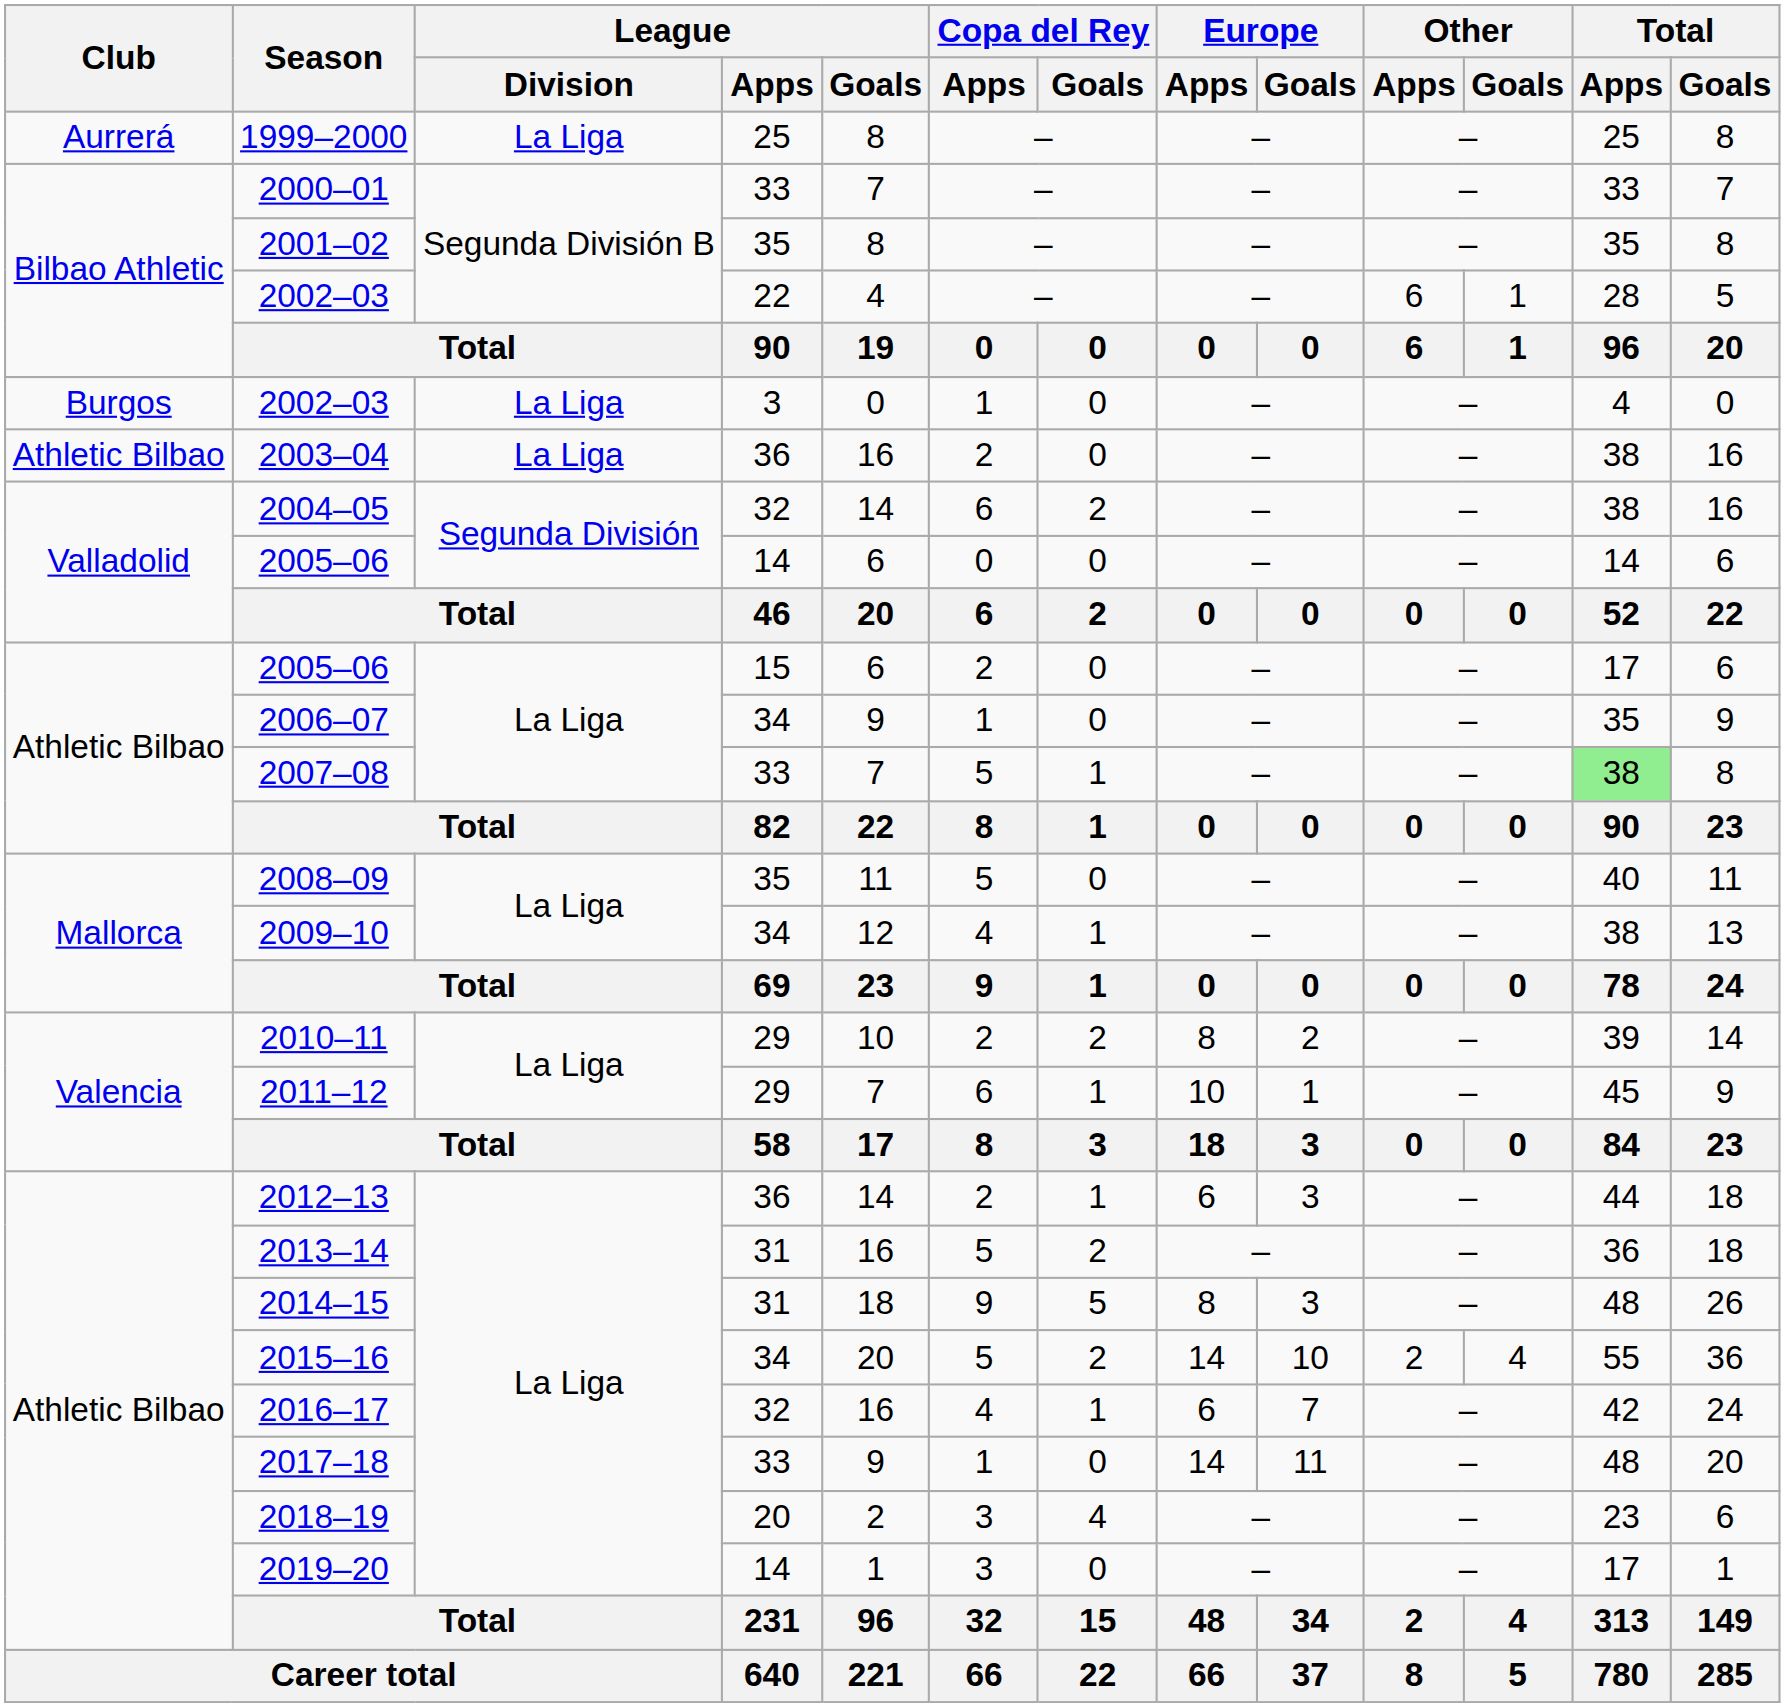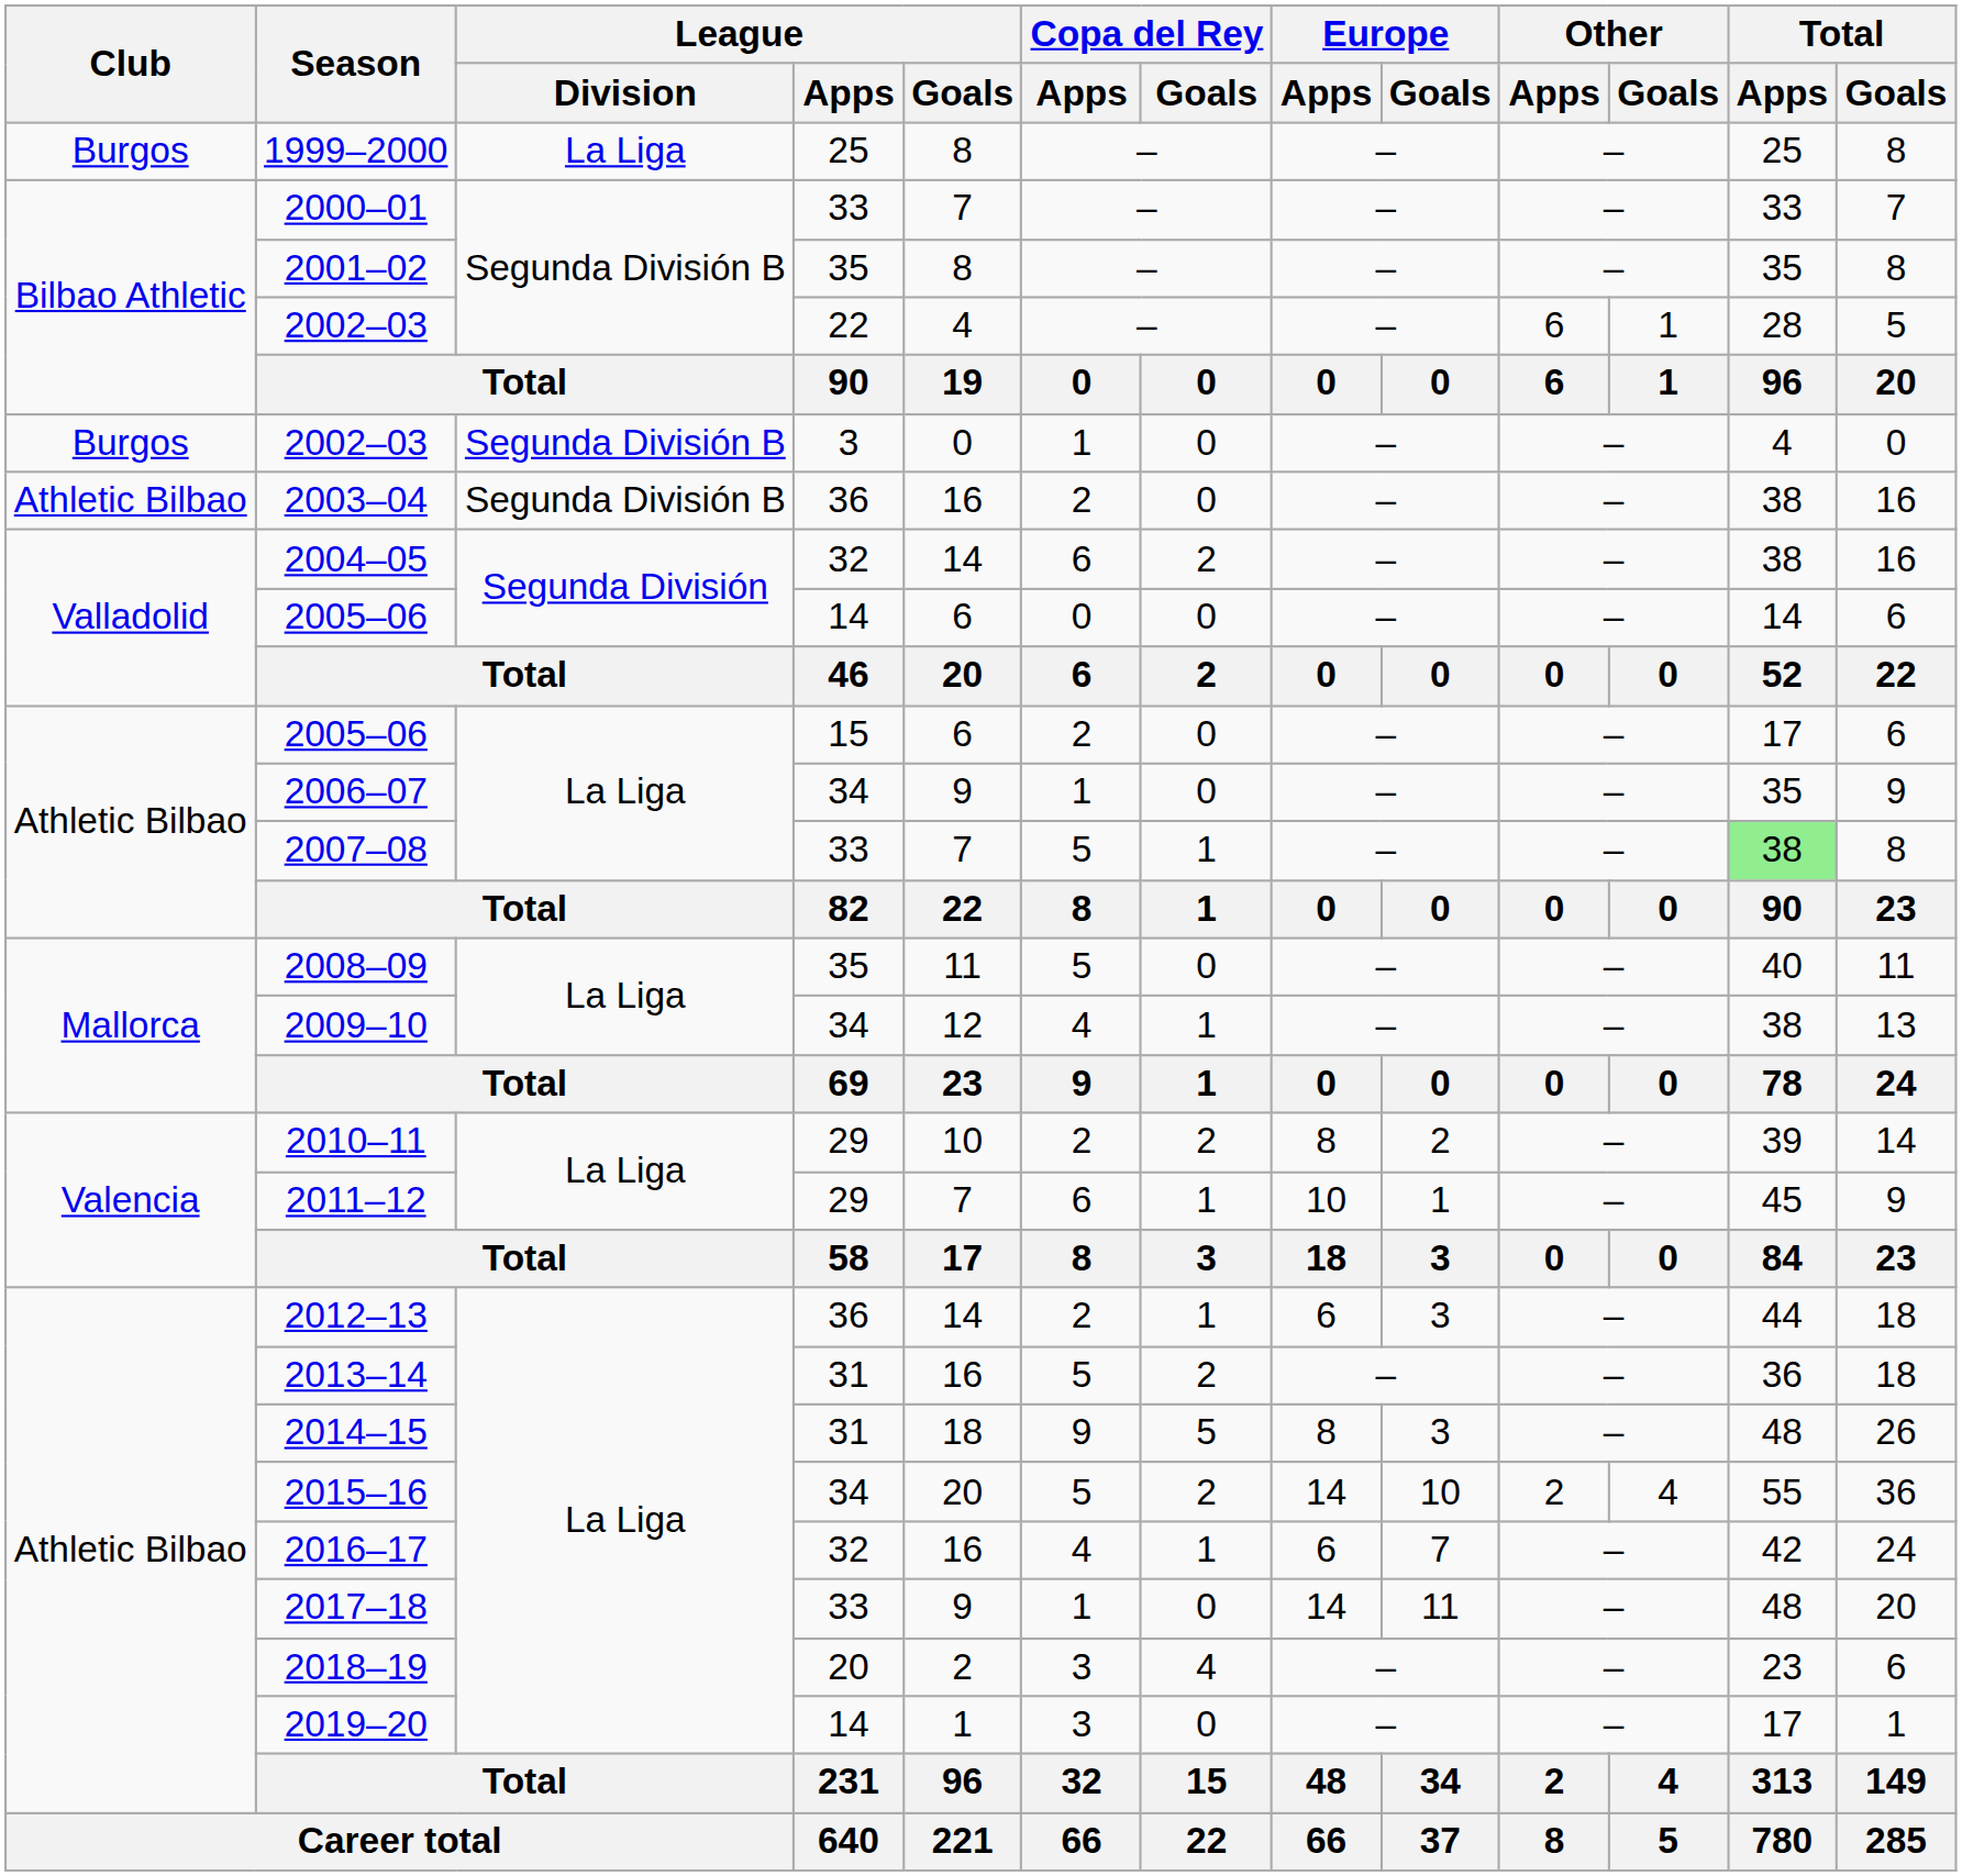1999–2000 | Club: Aurrerá -> Burgos
2002–03 / 3 | League / Division: La Liga -> Segunda División B
2003–04 | League / Division: La Liga -> Segunda División B
